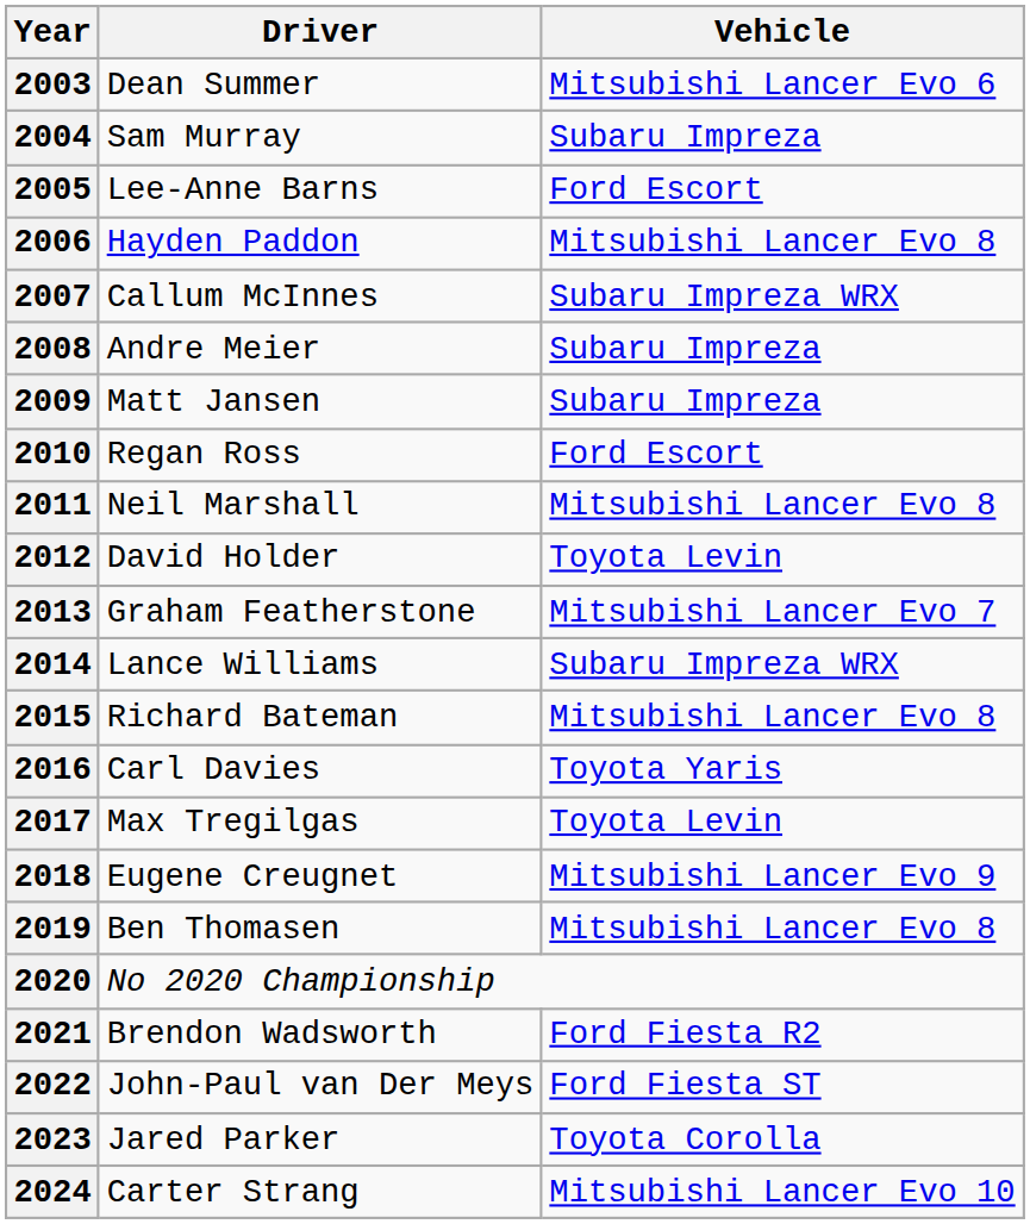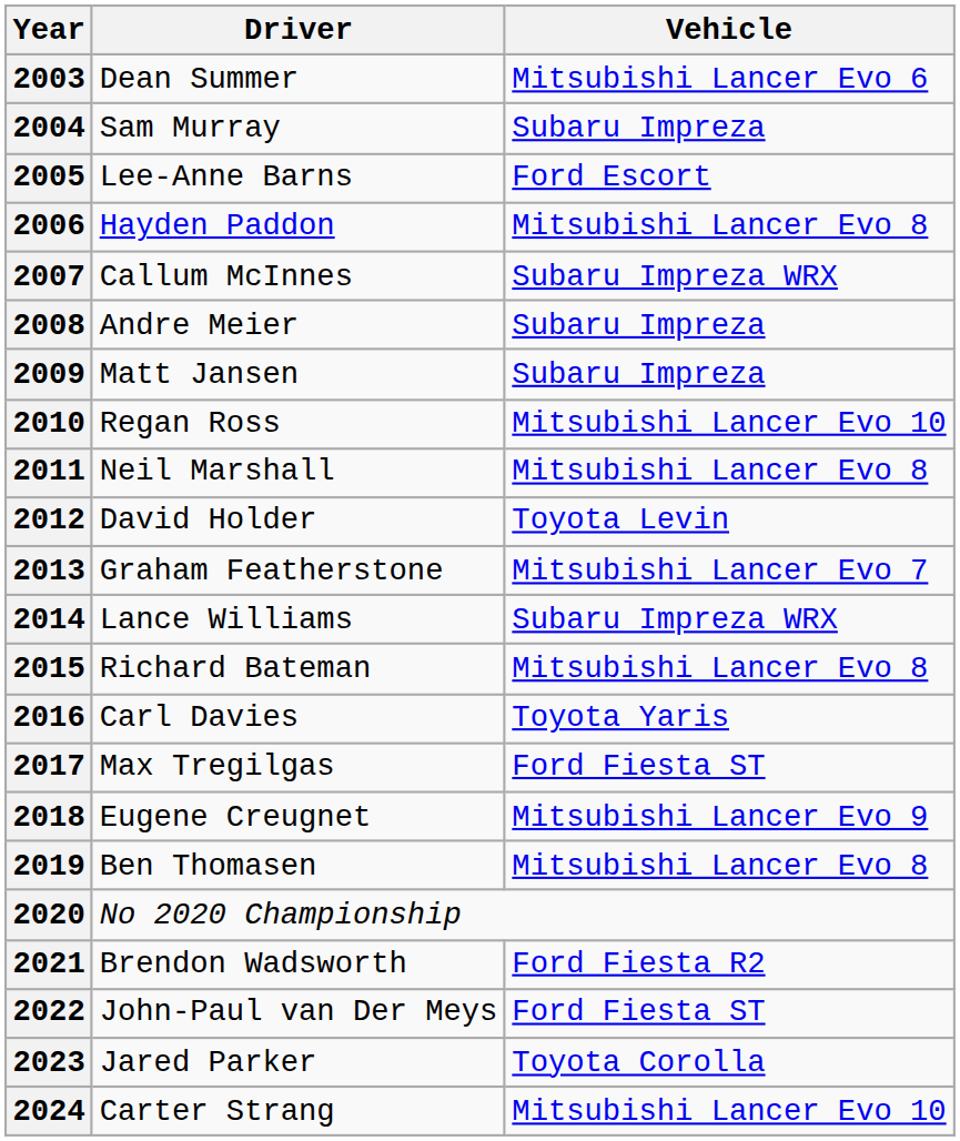2010 | Vehicle: Ford Escort -> Mitsubishi Lancer Evo 10
2017 | Vehicle: Toyota Levin -> Ford Fiesta ST
